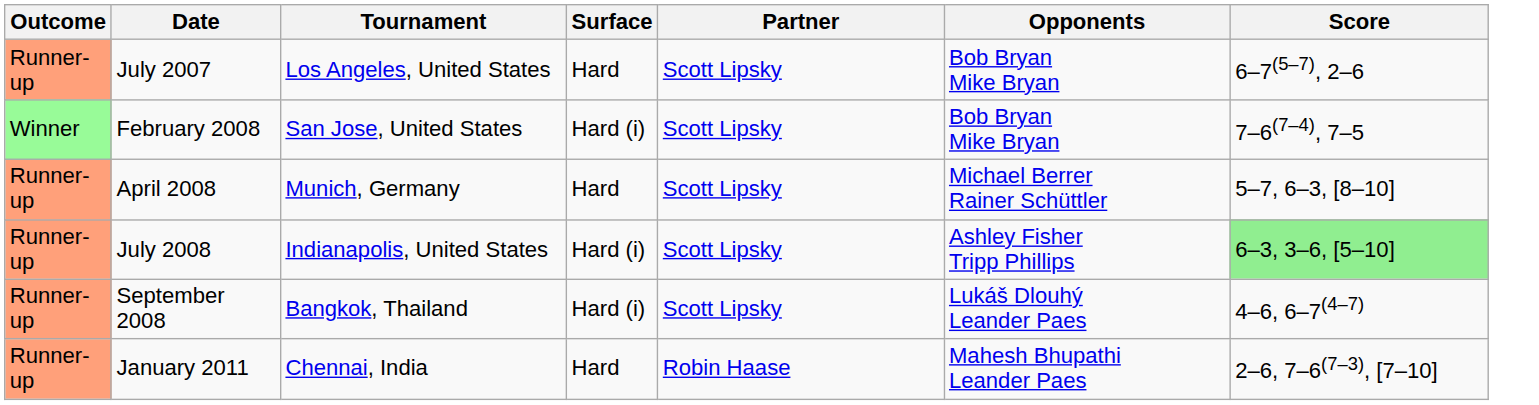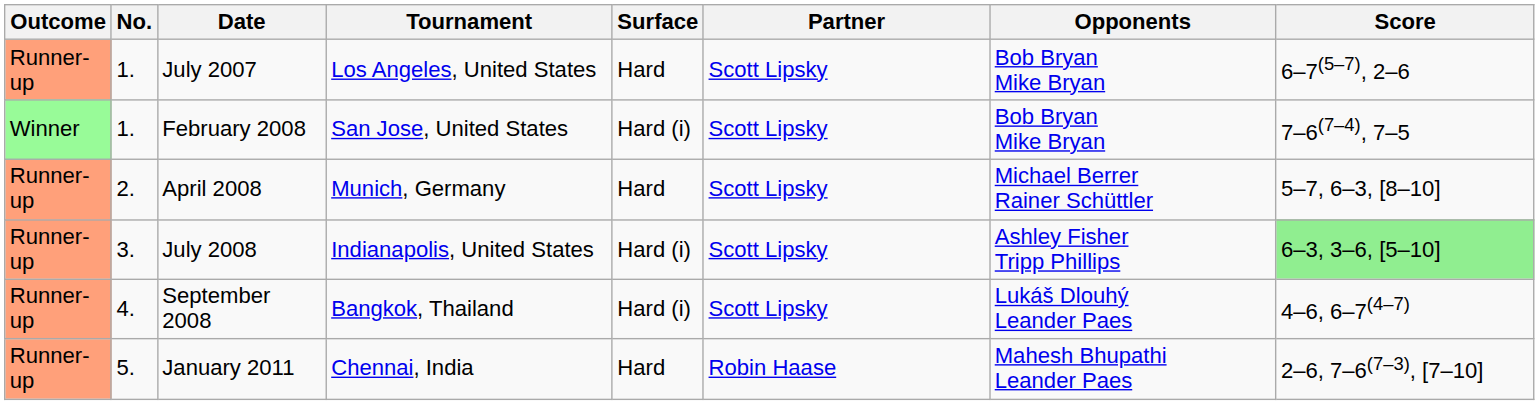+ column: No. | 1. | 1. | 2. | 3. | 4. | 5.
